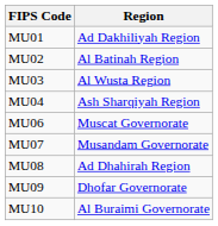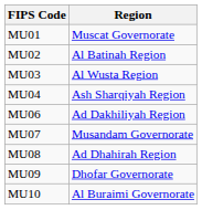MU01 | Region: Ad Dakhiliyah Region -> Muscat Governorate
MU06 | Region: Muscat Governorate -> Ad Dakhiliyah Region
